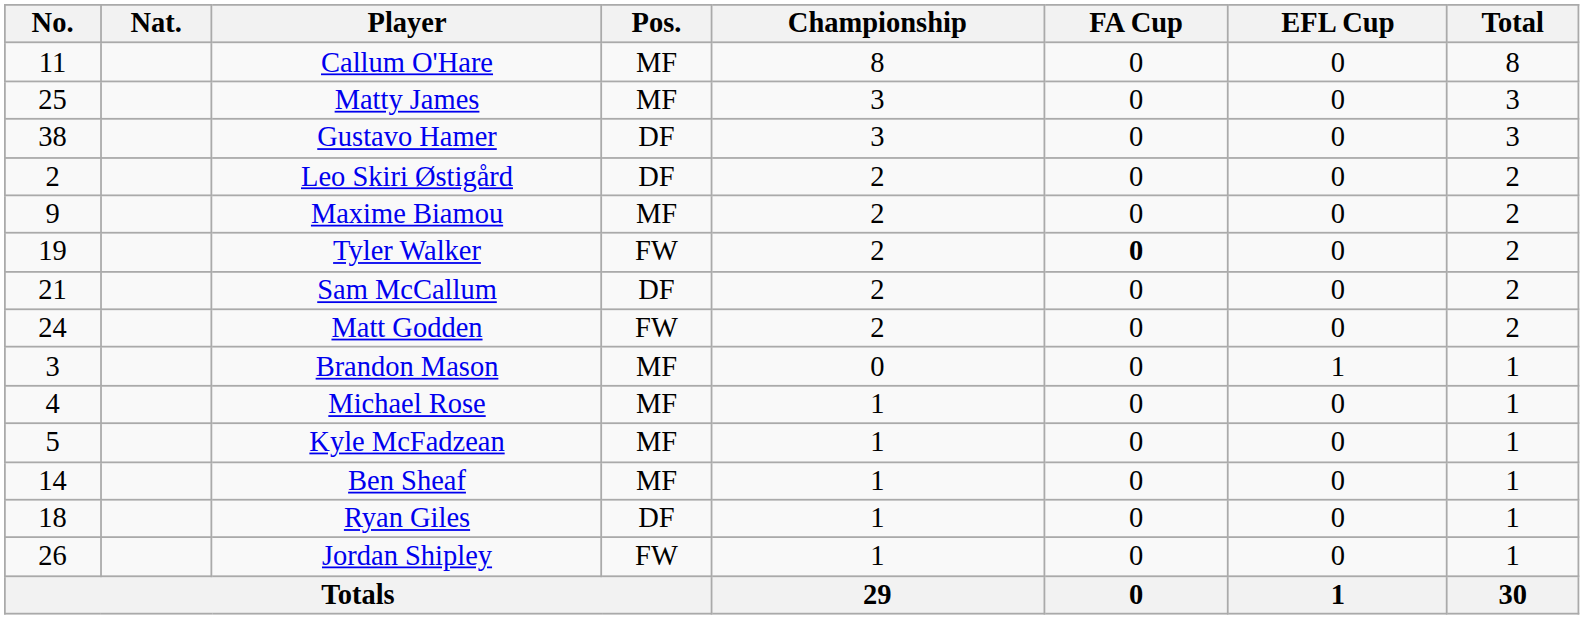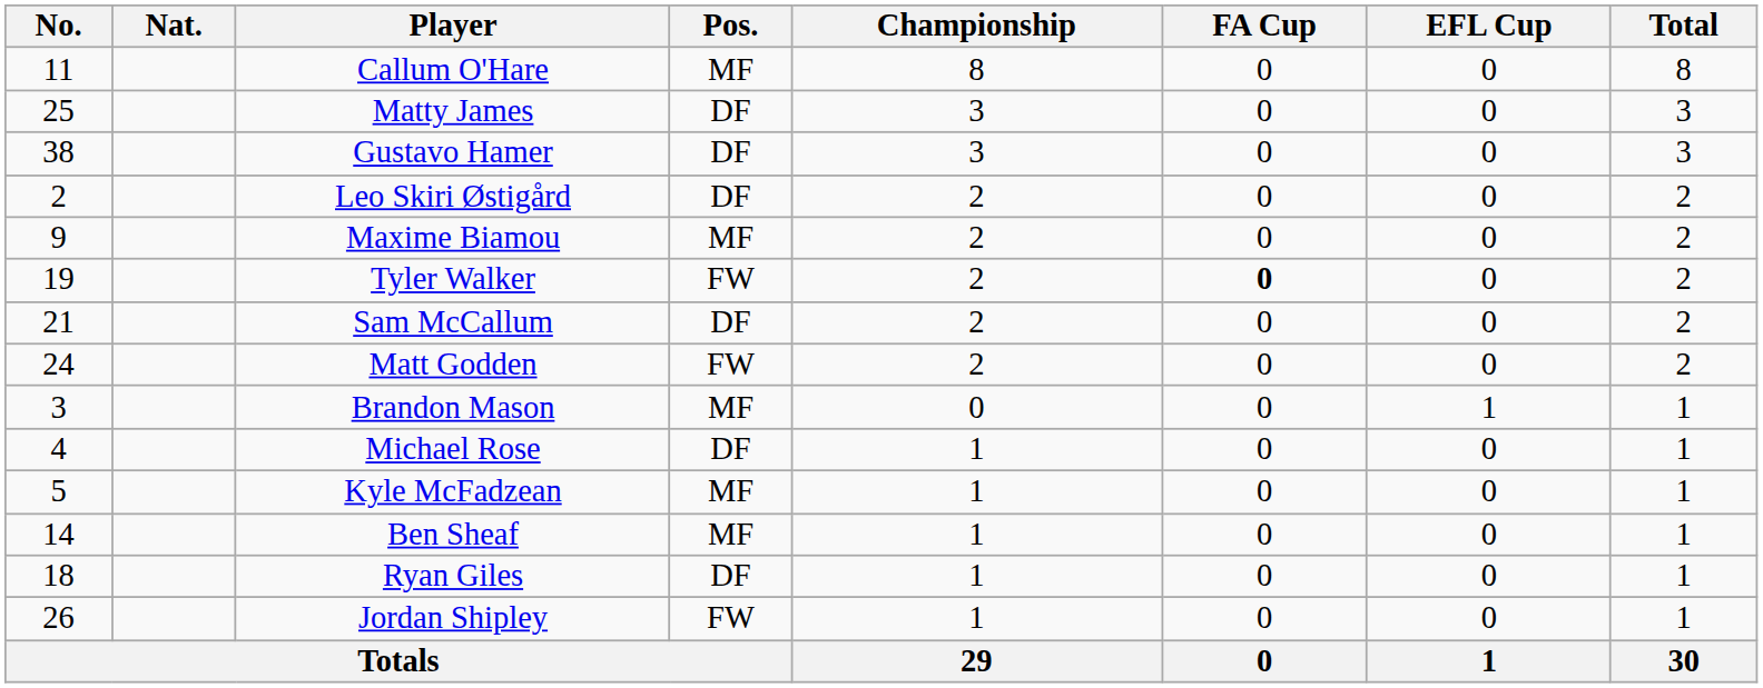Matty James | Pos.: MF -> DF
Michael Rose | Pos.: MF -> DF
